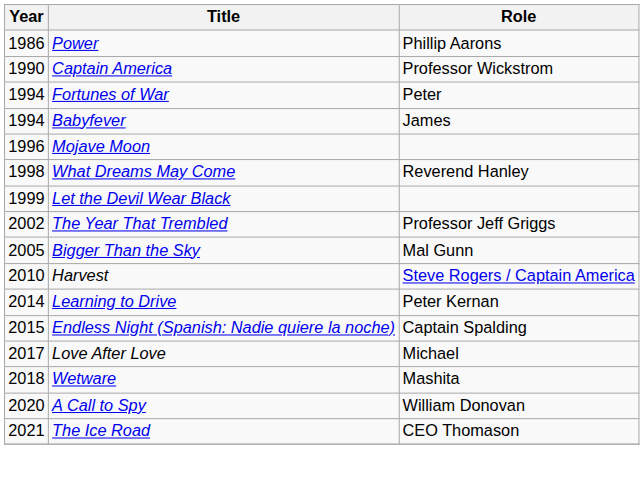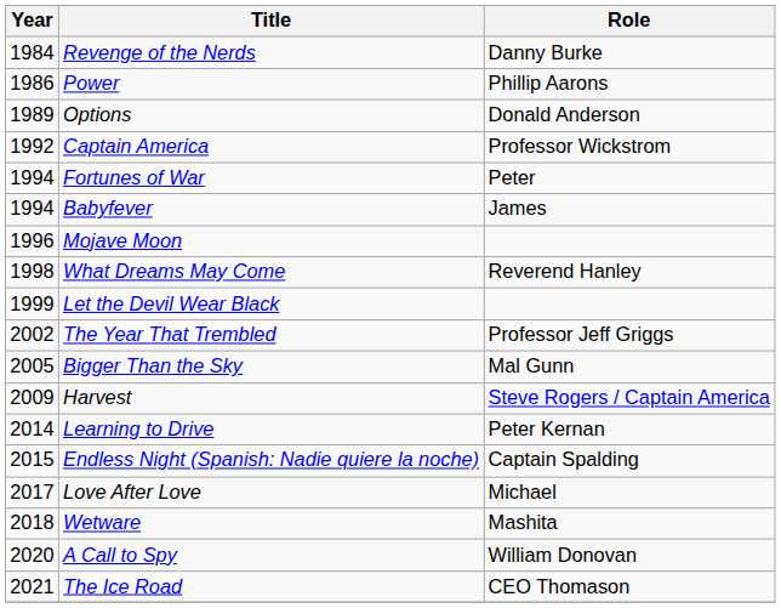+ row: 1984 | Revenge of the Nerds | Danny Burke
+ row: 1989 | Options | Donald Anderson
Captain America | Year: 1990 -> 1992
Harvest | Year: 2010 -> 2009
